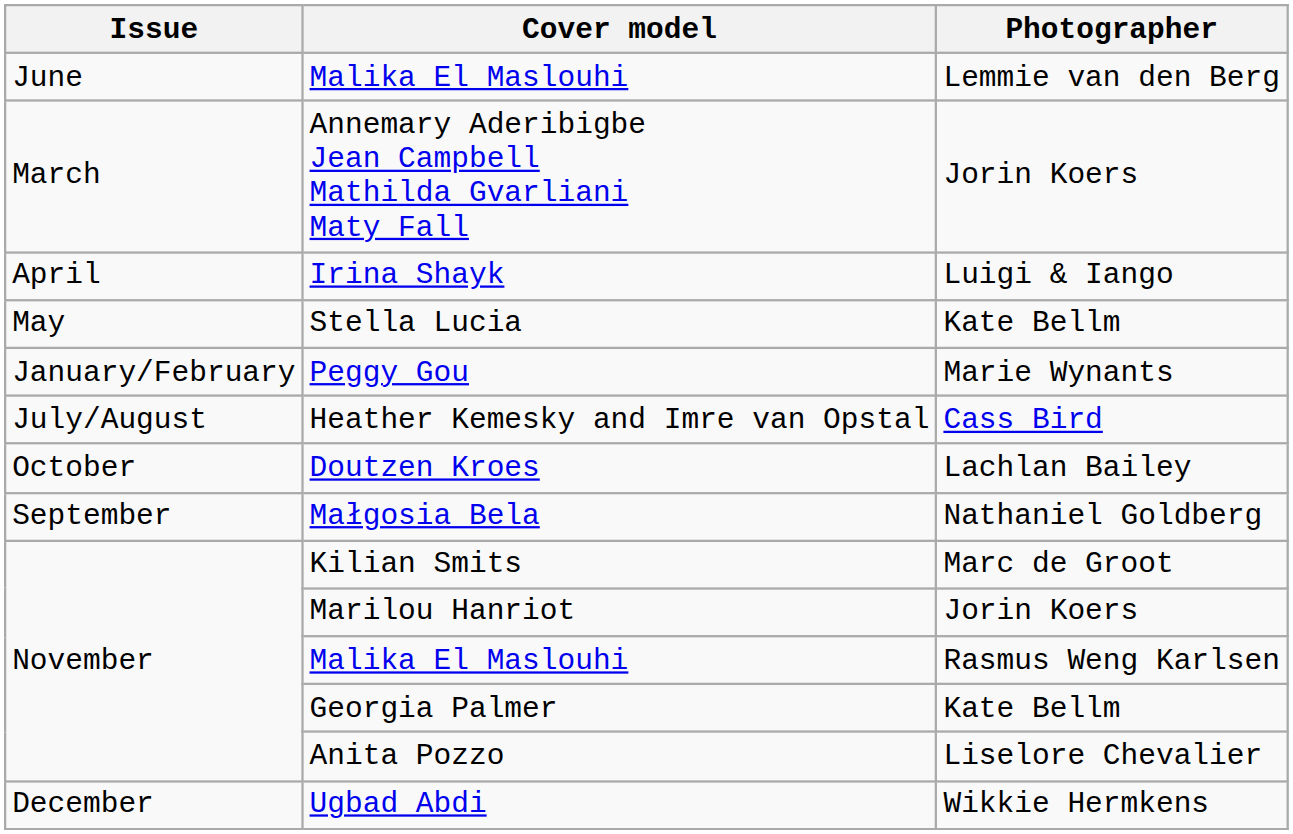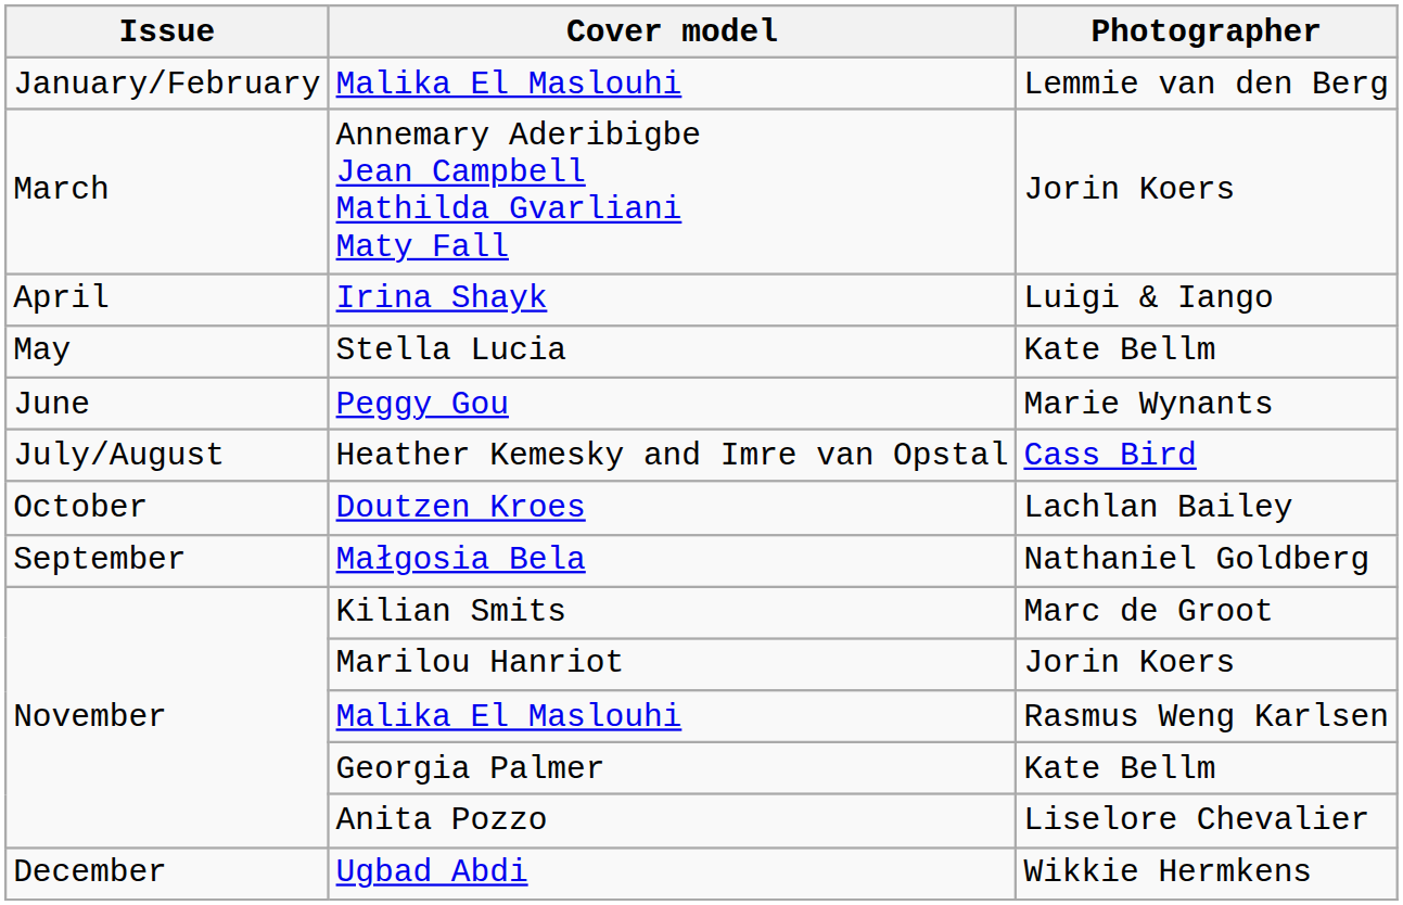Malika El Maslouhi / Lemmie van den Berg | Issue: June -> January/February
Peggy Gou | Issue: January/February -> June
